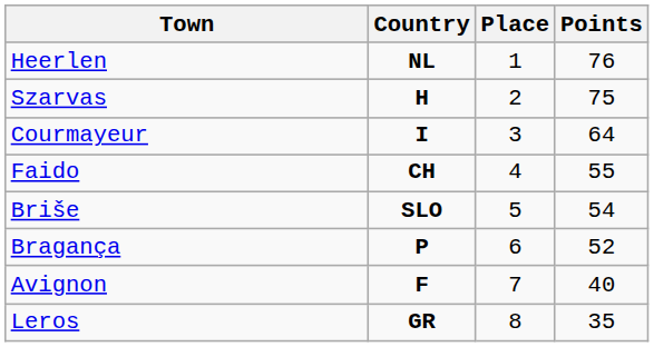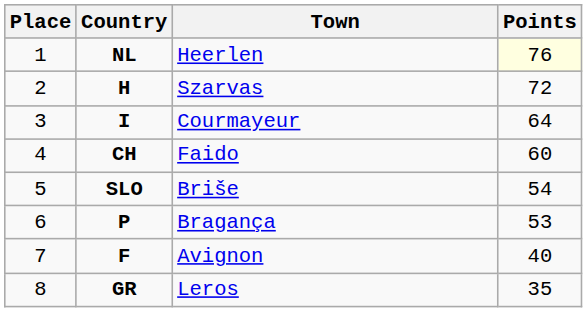columns swapped: Place <-> Town
NL | Points: no background -> lightyellow background
H | Points: 75 -> 72
CH | Points: 55 -> 60
P | Points: 52 -> 53
